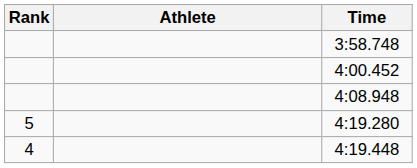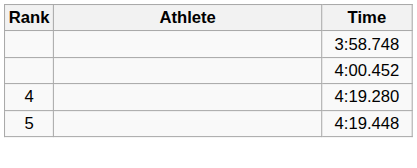- row: 4:08.948
4:19.280 | Rank: 5 -> 4
4:19.448 | Rank: 4 -> 5
